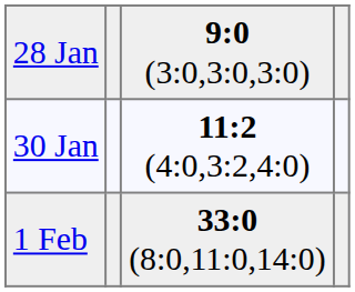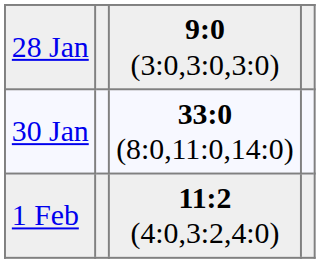30 Jan | column 3: 11:2 (4:0,3:2,4:0) -> 33:0 (8:0,11:0,14:0)
1 Feb | column 3: 33:0 (8:0,11:0,14:0) -> 11:2 (4:0,3:2,4:0)
